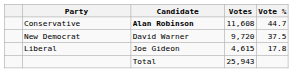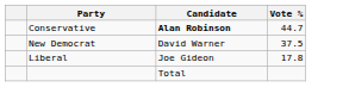- column: Votes | 11,608 | 9,720 | 4,615 | 25,943
